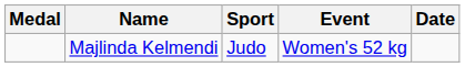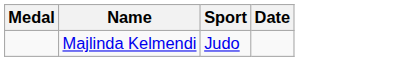- column: Event | Women's 52 kg
